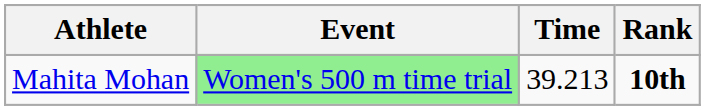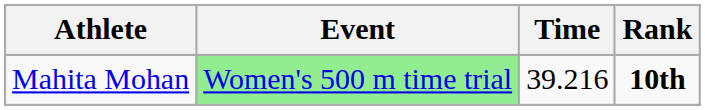Mahita Mohan | Time: 39.213 -> 39.216
